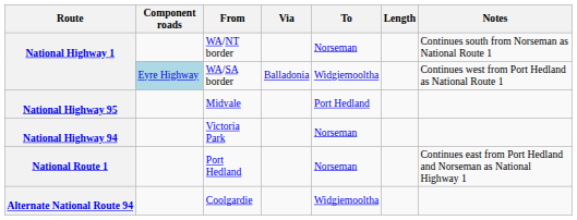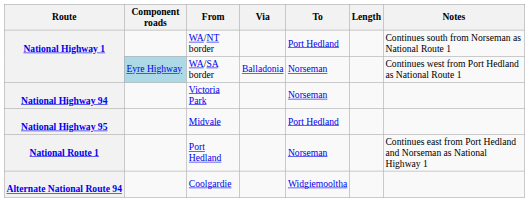WA/NT border | To: Norseman -> Port Hedland
WA/SA border | To: Widgiemooltha -> Norseman
rows swapped: Victoria Park <-> Midvale
